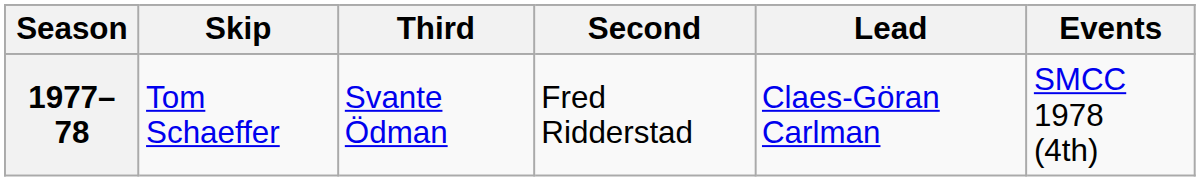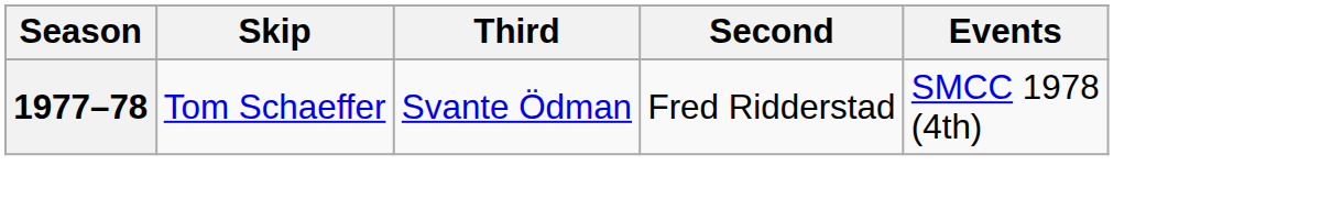- column: Lead | Claes-Göran Carlman
